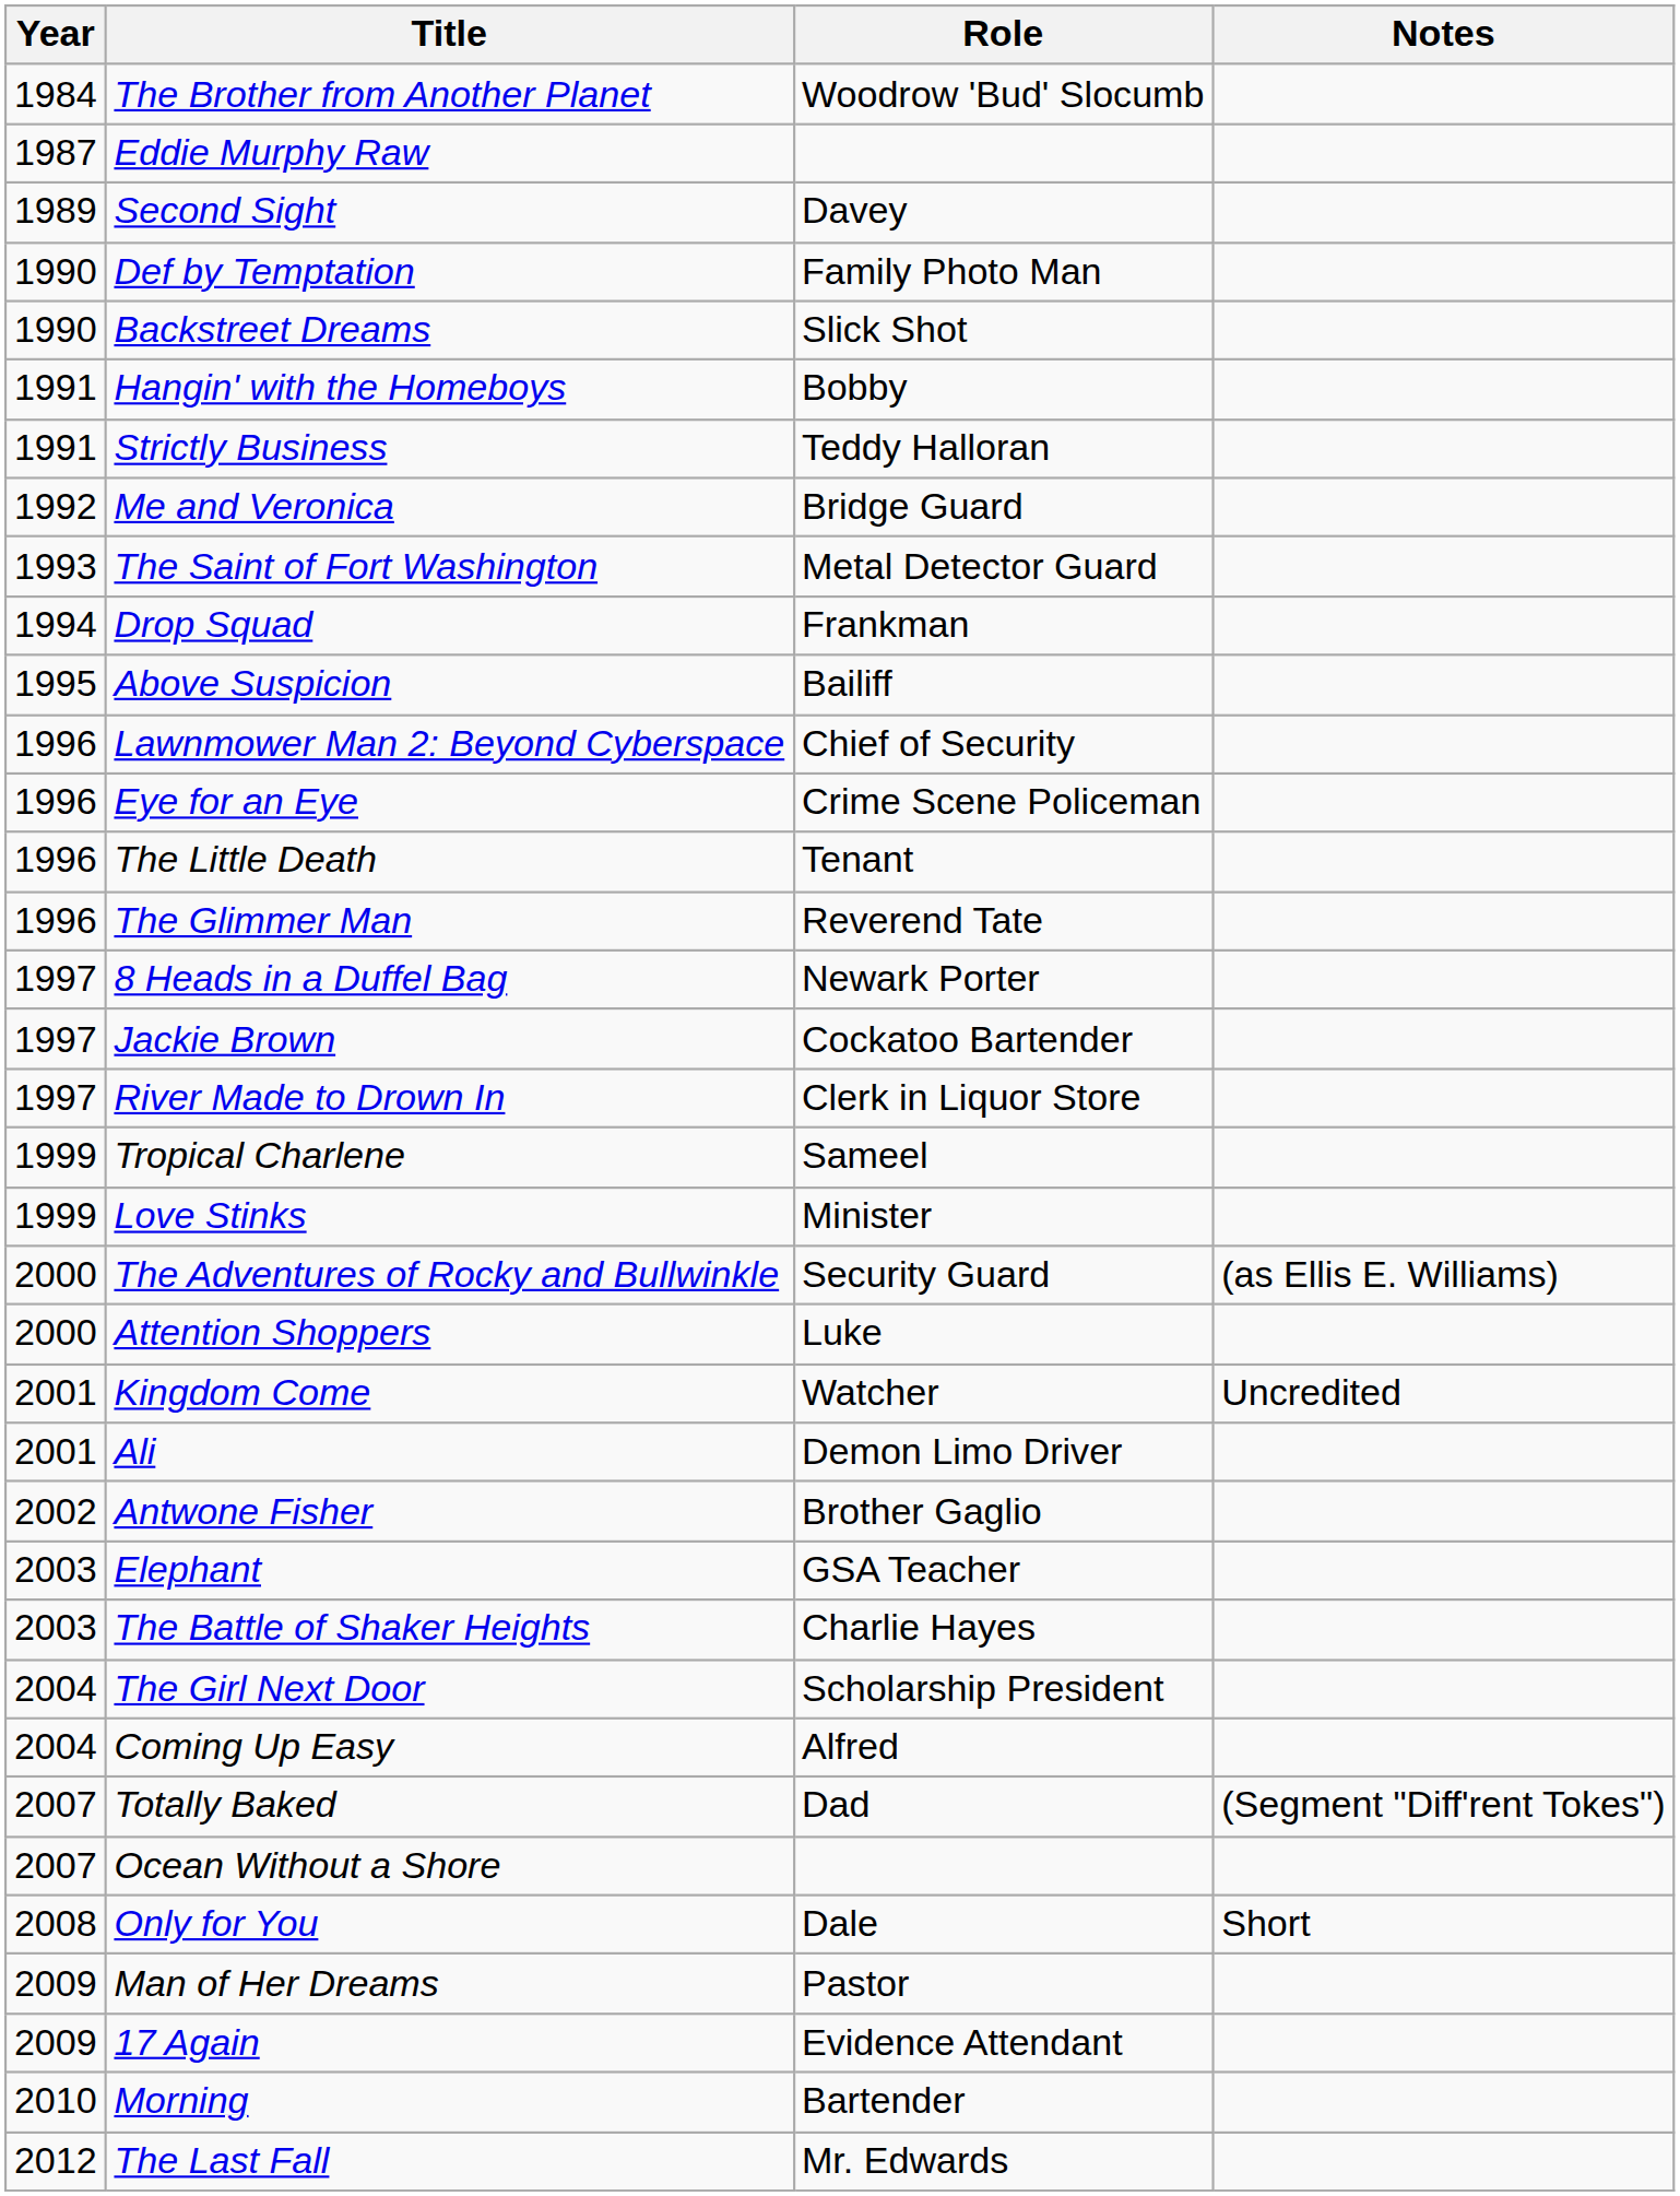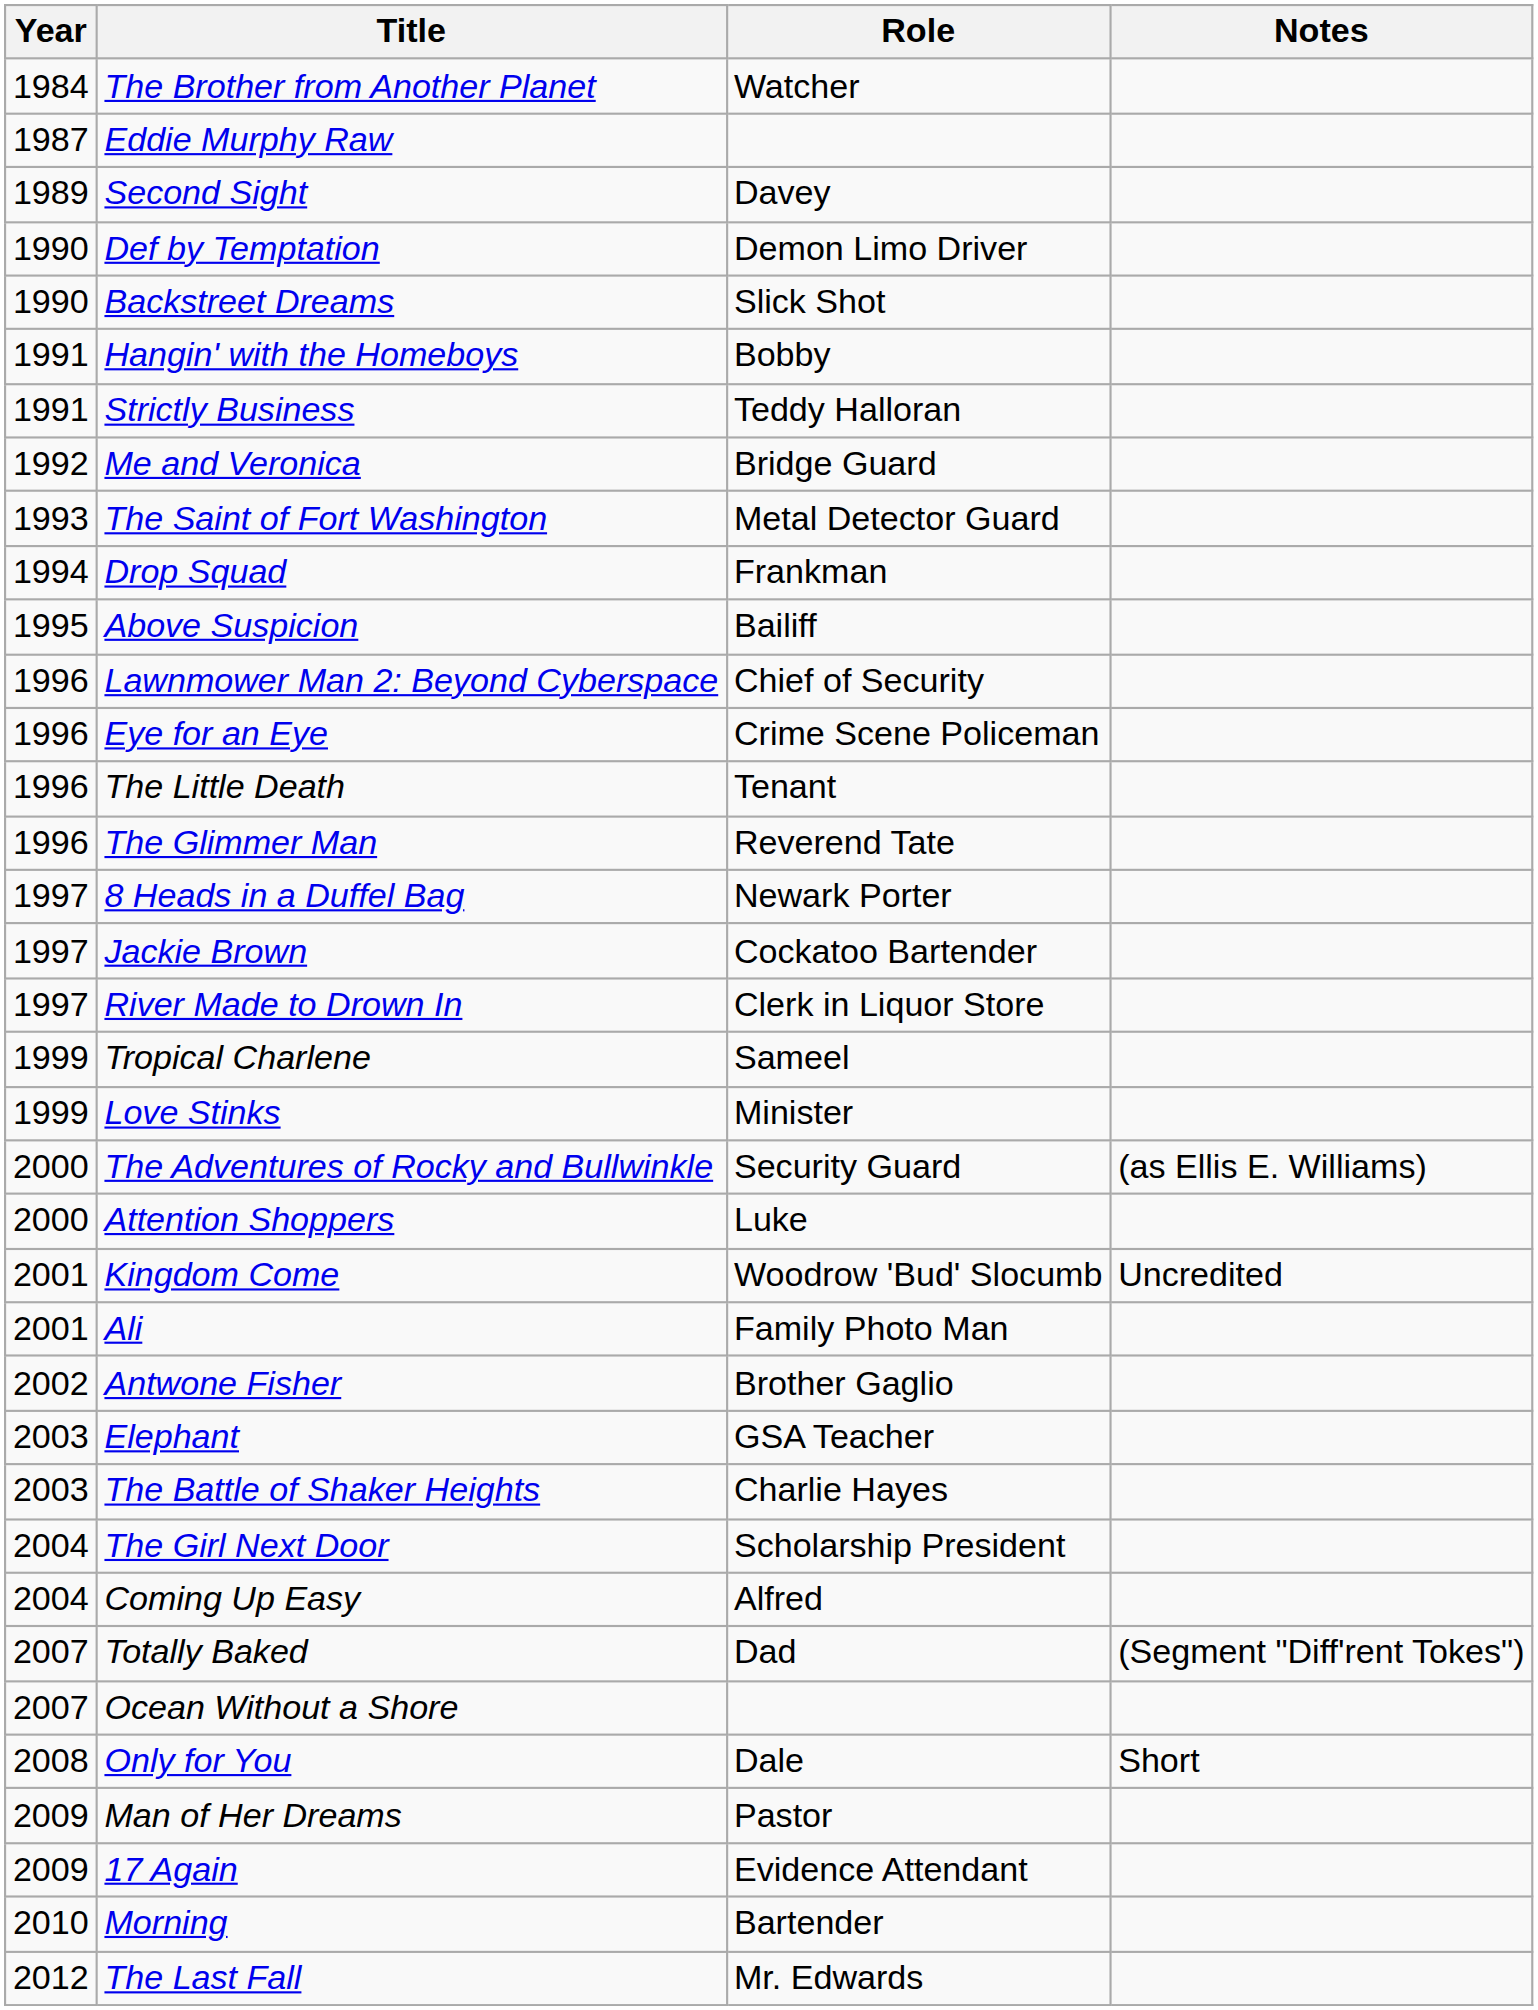The Brother from Another Planet | Role: Woodrow 'Bud' Slocumb -> Watcher
Def by Temptation | Role: Family Photo Man -> Demon Limo Driver
Kingdom Come | Role: Watcher -> Woodrow 'Bud' Slocumb
Ali | Role: Demon Limo Driver -> Family Photo Man
